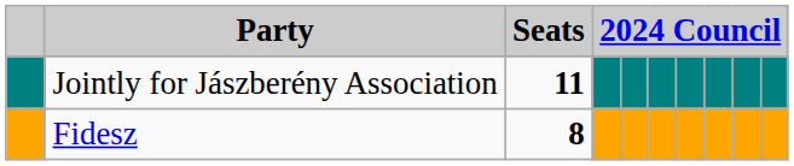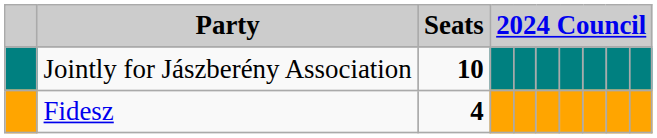Jointly for Jászberény Association | Seats: 11 -> 10
Fidesz | Seats: 8 -> 4
